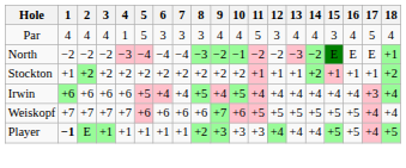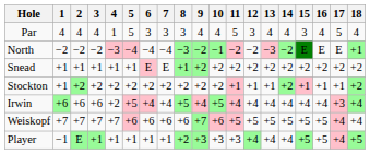+ row: Snead | +1 | +1 | +1 | +1 | +1 | E | E | +1 | +2 | +2 | +2 | +2 | +2 | +2 | +2 | +2 | +2 | +2
Irwin | 4: +6 -> +2
Player | 1: bold -> normal
